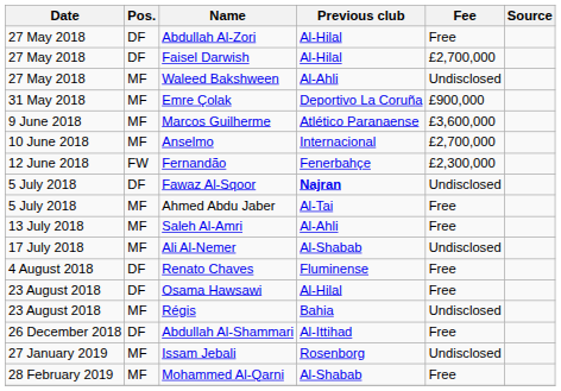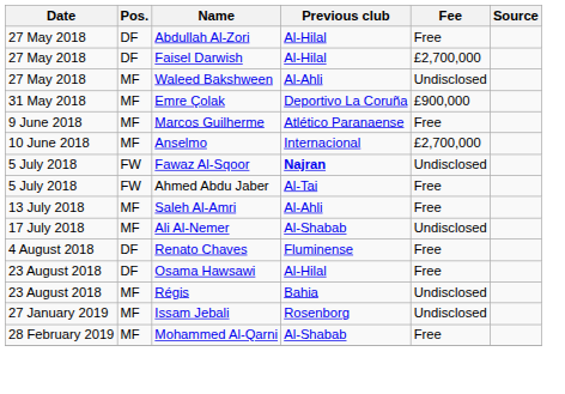Marcos Guilherme | Fee: £3,600,000 -> Free
- row: 12 June 2018 | FW | Fernandão | Fenerbahçe | £2,300,000
Fawaz Al-Sqoor | Pos.: DF -> FW
Ahmed Abdu Jaber | Pos.: MF -> FW
- row: 26 December 2018 | DF | Abdullah Al-Shammari | Al-Ittihad | Free
